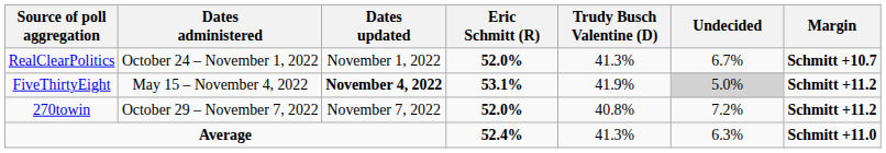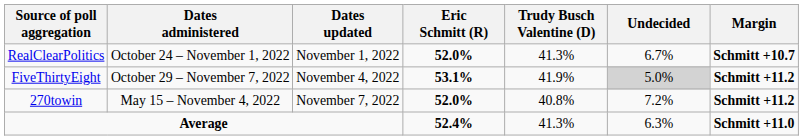FiveThirtyEight | Dates administered: May 15 – November 4, 2022 -> October 29 – November 7, 2022
FiveThirtyEight | Dates updated: bold -> normal
270towin | Dates administered: October 29 – November 7, 2022 -> May 15 – November 4, 2022
